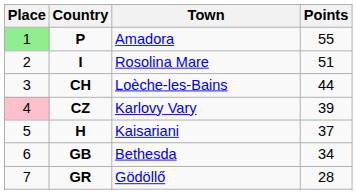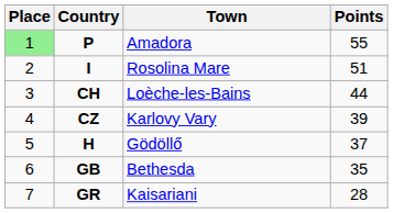CZ | Place: pink background -> no background
H | Town: Kaisariani -> Gödöllő
GB | Points: 34 -> 35
GR | Town: Gödöllő -> Kaisariani
